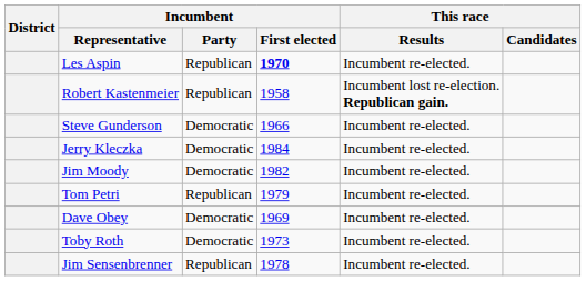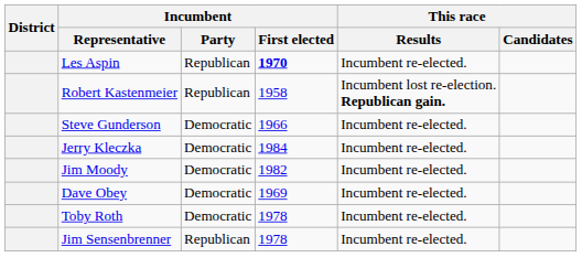- row: Tom Petri | Republican | 1979 | Incumbent re-elected.
Toby Roth | Incumbent / First elected: 1973 -> 1978
